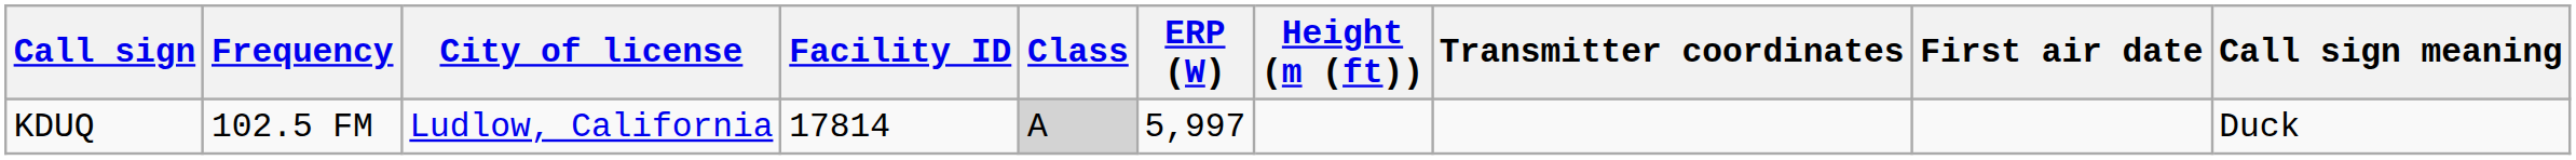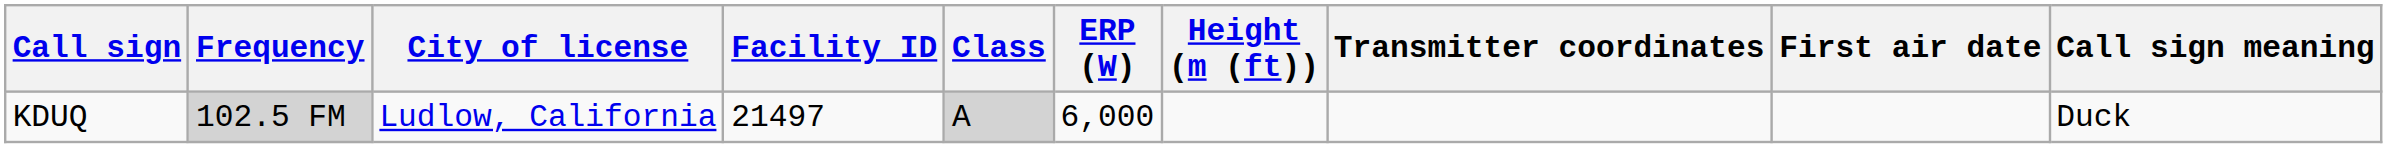KDUQ | Frequency: no background -> lightgrey background
KDUQ | Facility ID: 17814 -> 21497
KDUQ | ERP (W): 5,997 -> 6,000
